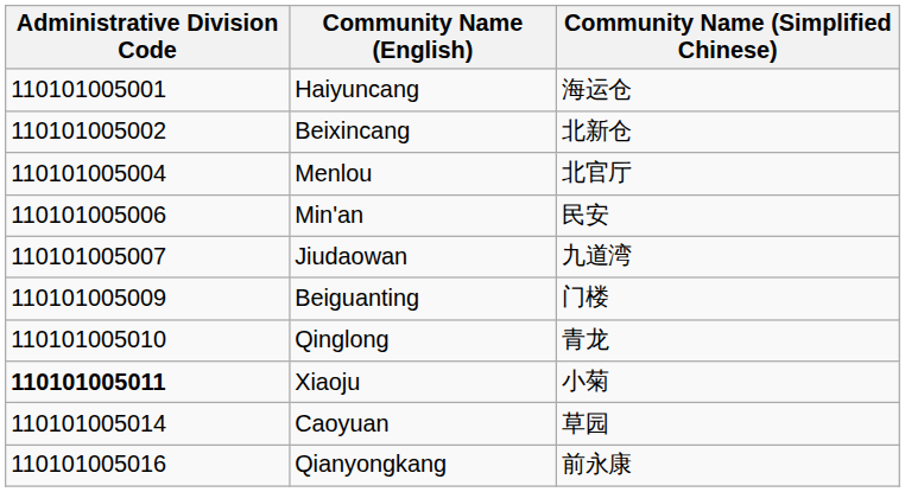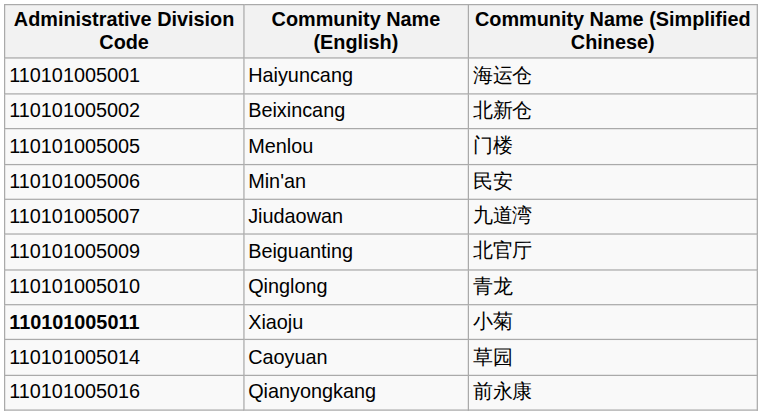Menlou | Administrative Division Code: 110101005004 -> 110101005005
Menlou | Community Name (Simplified Chinese): 北官厅 -> 门楼
Beiguanting | Community Name (Simplified Chinese): 门楼 -> 北官厅
